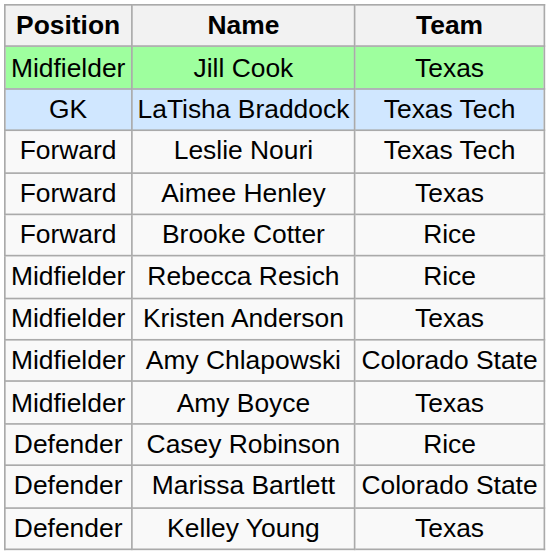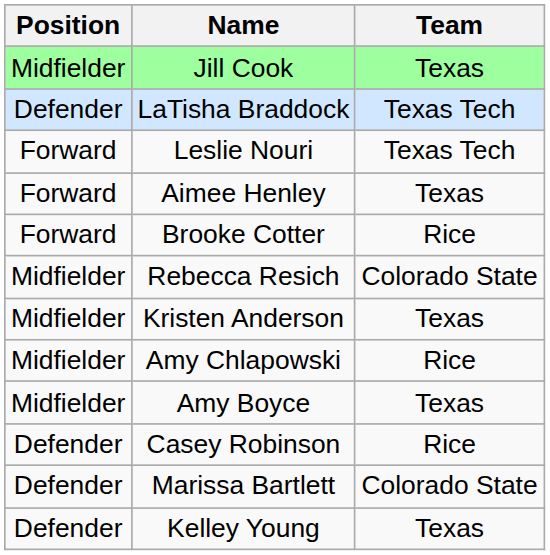LaTisha Braddock | Position: GK -> Defender
Rebecca Resich | Team: Rice -> Colorado State
Amy Chlapowski | Team: Colorado State -> Rice
